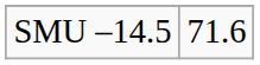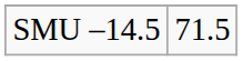SMU –14.5 | column 2: 71.6 -> 71.5
